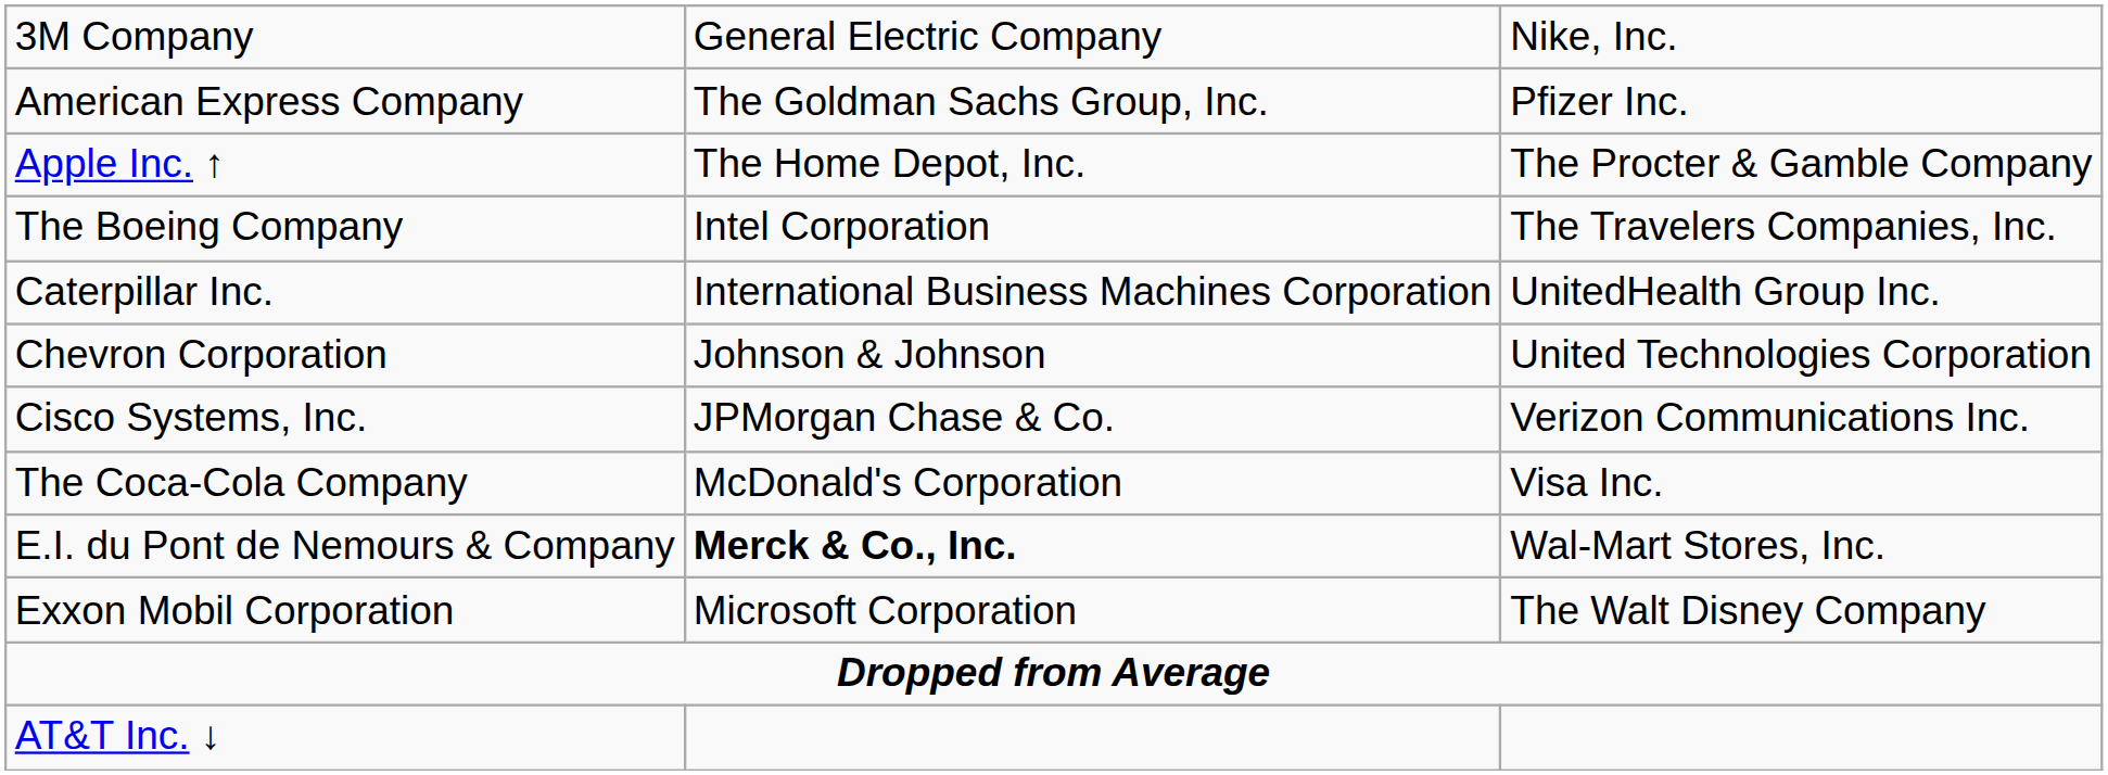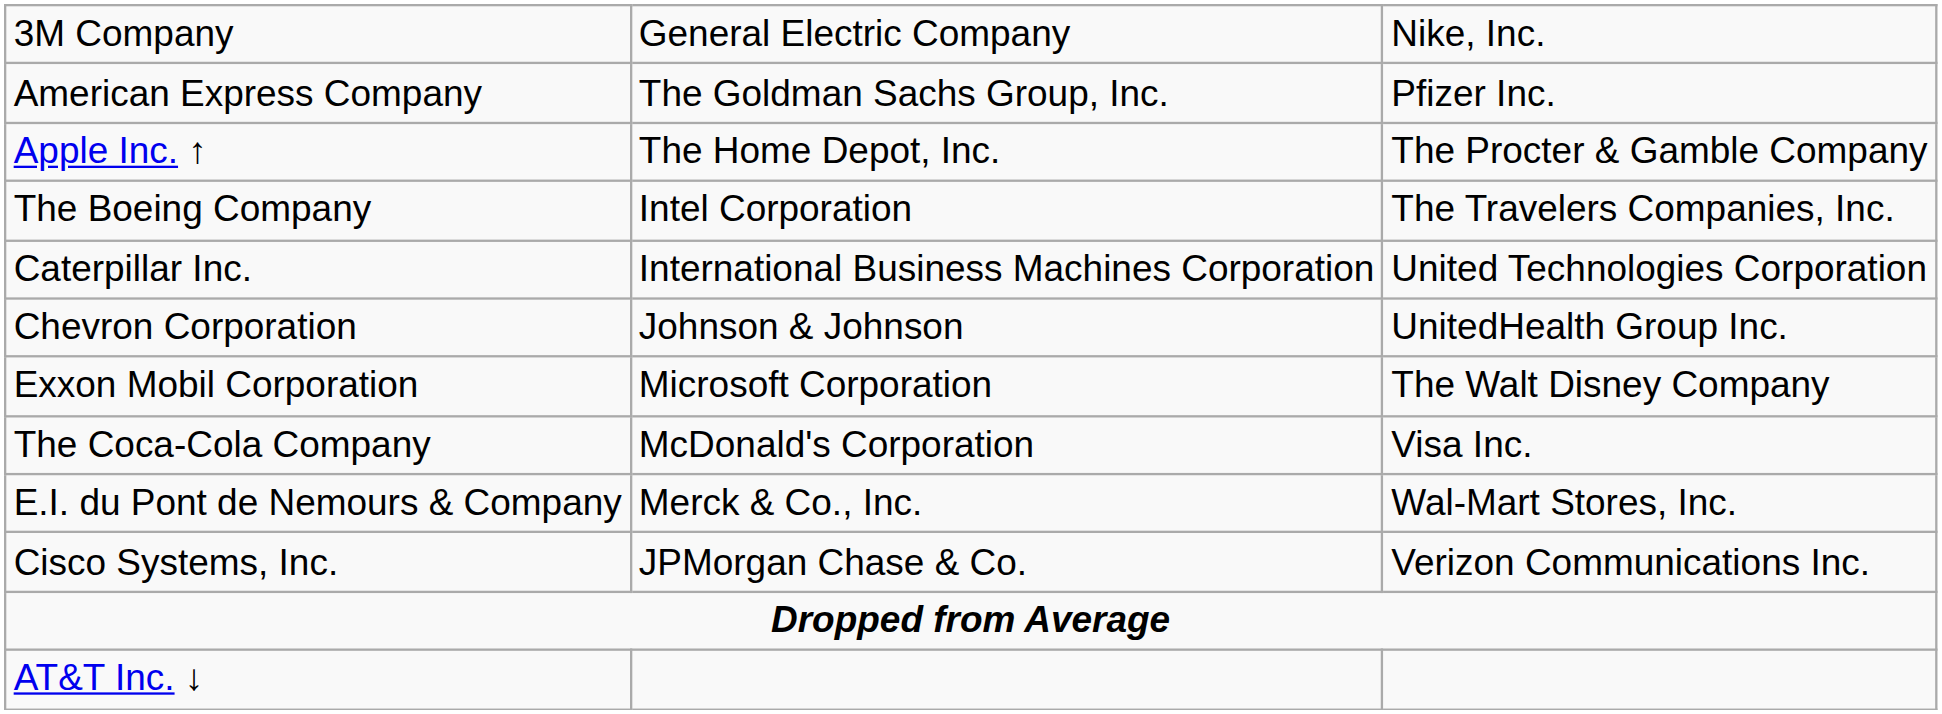Caterpillar Inc. | column 3: UnitedHealth Group Inc. -> United Technologies Corporation
Chevron Corporation | column 3: United Technologies Corporation -> UnitedHealth Group Inc.
rows swapped: Cisco Systems, Inc. <-> Exxon Mobil Corporation
E.I. du Pont de Nemours & Company | column 2: bold -> normal
